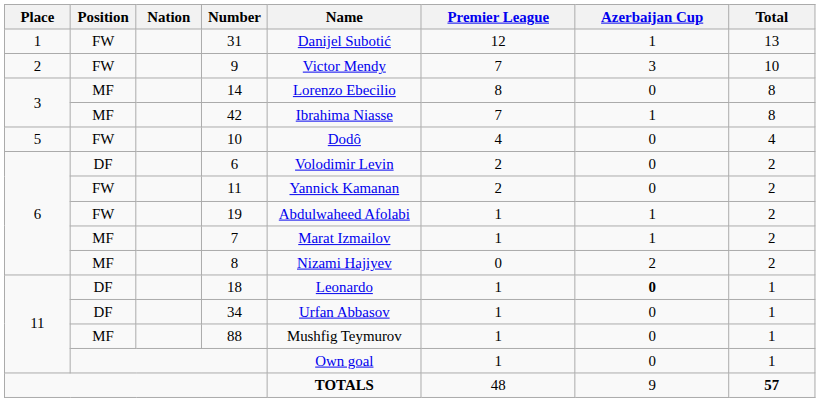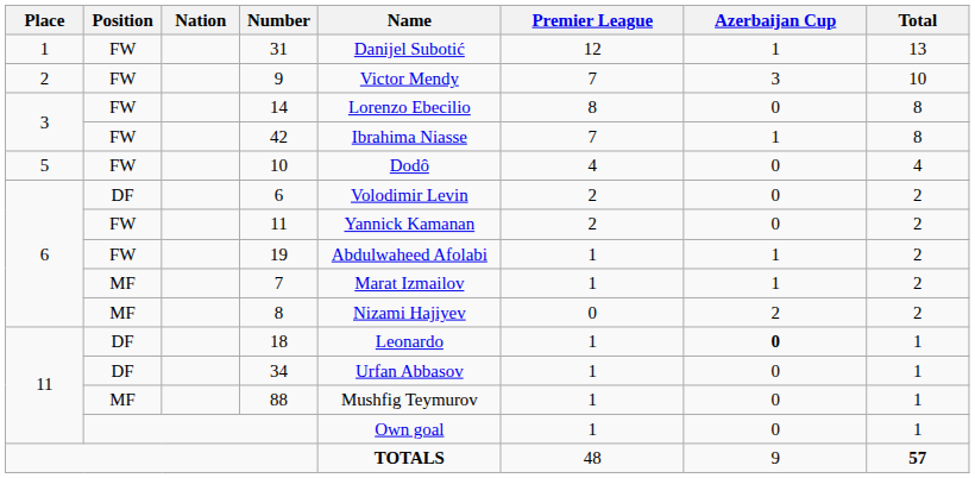14 | Position: MF -> FW
42 | Position: MF -> FW
